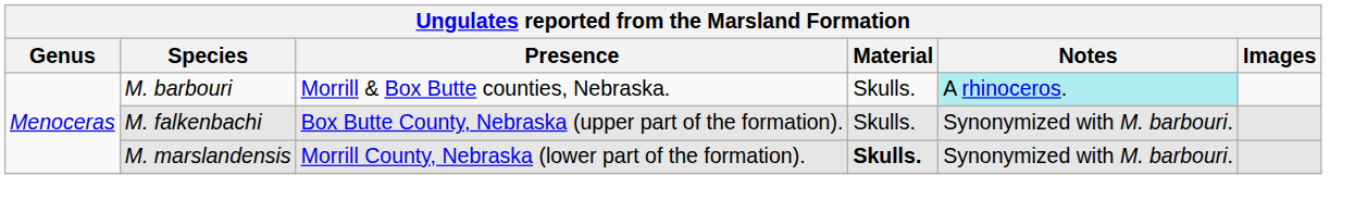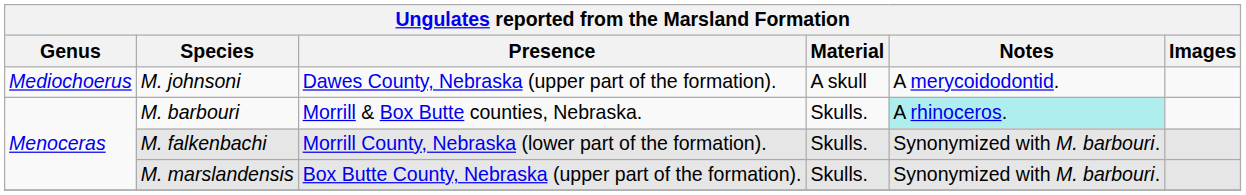+ row: Mediochoerus | M. johnsoni | Dawes County, Nebraska (upper part of the formation). | A skull | A merycoidodontid.
M. falkenbachi | Presence: Box Butte County, Nebraska (upper part of the formation). -> Morrill County, Nebraska (lower part of the formation).
M. marslandensis | Presence: Morrill County, Nebraska (lower part of the formation). -> Box Butte County, Nebraska (upper part of the formation).
M. marslandensis | Material: bold -> normal
